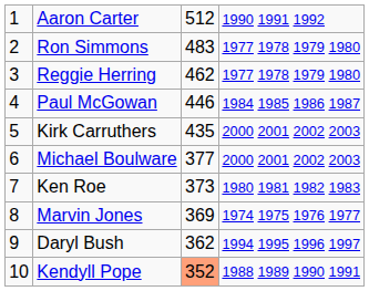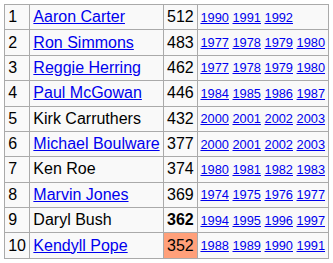Kirk Carruthers | column 3: 435 -> 432
Ken Roe | column 3: 373 -> 374
Daryl Bush | column 3: normal -> bold
